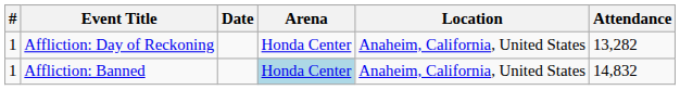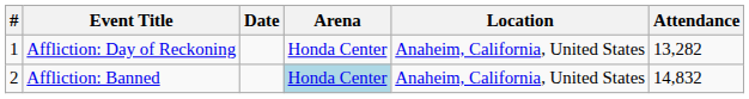Affliction: Banned | #: 1 -> 2
